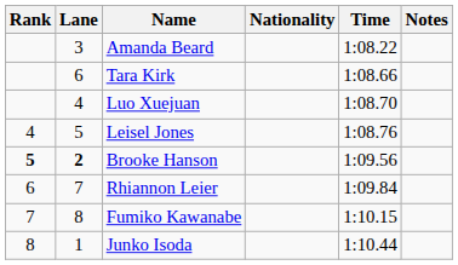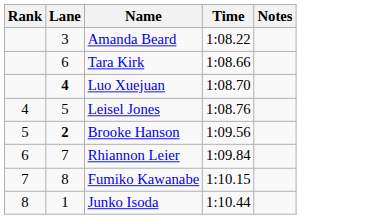- column: Nationality
Luo Xuejuan | Lane: normal -> bold
Brooke Hanson | Rank: bold -> normal
